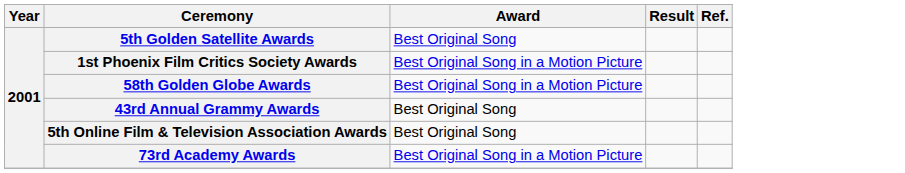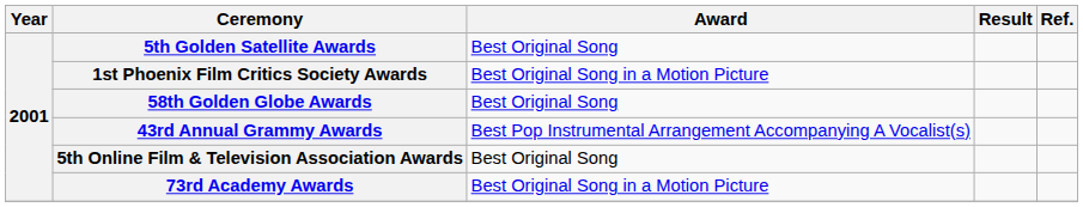58th Golden Globe Awards | Award: Best Original Song in a Motion Picture -> Best Original Song
43rd Annual Grammy Awards | Award: Best Original Song -> Best Pop Instrumental Arrangement Accompanying A Vocalist(s)
